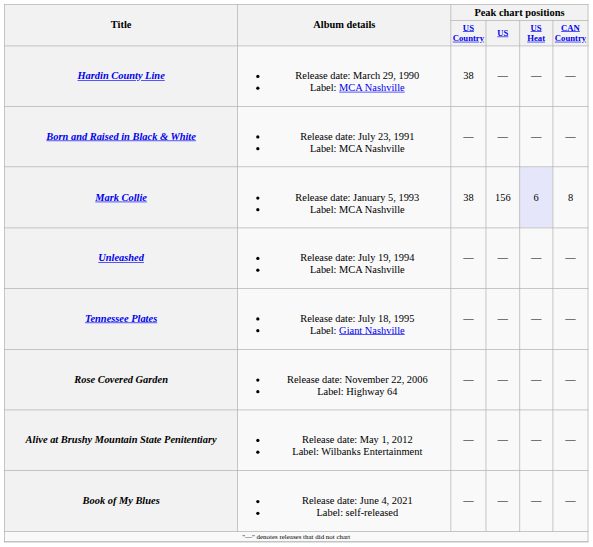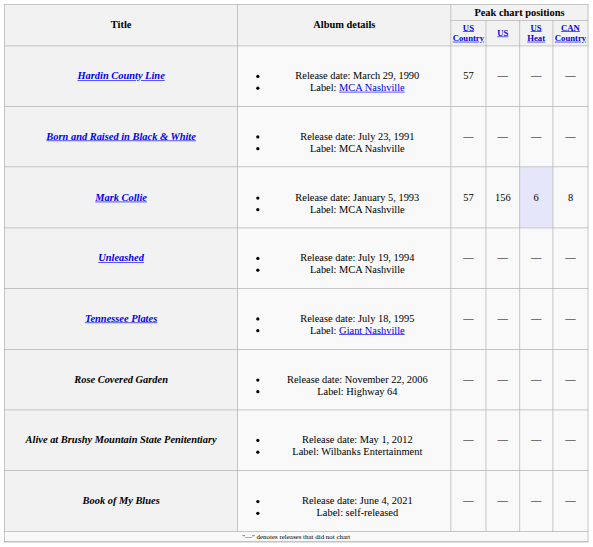Hardin County Line | Peak chart positions / US Country: 38 -> 57
Mark Collie | Peak chart positions / US Country: 38 -> 57
